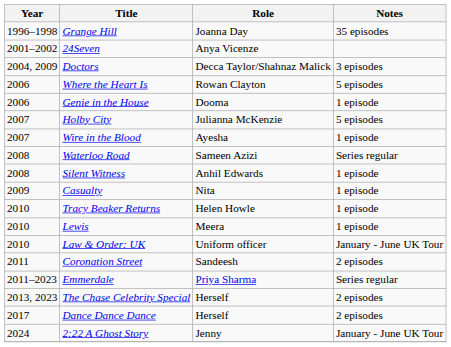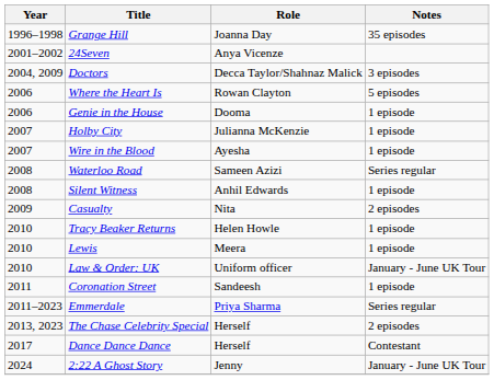Holby City | Notes: 5 episodes -> 1 episode
Casualty | Notes: 1 episode -> 2 episodes
Coronation Street | Notes: 2 episodes -> 1 episode
Dance Dance Dance | Notes: 2 episodes -> Contestant
